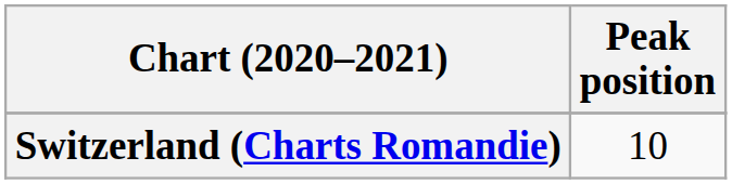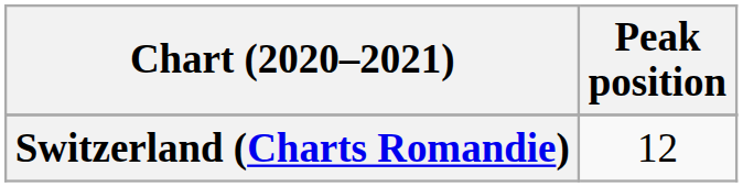Switzerland (Charts Romandie) | Peak position: 10 -> 12
